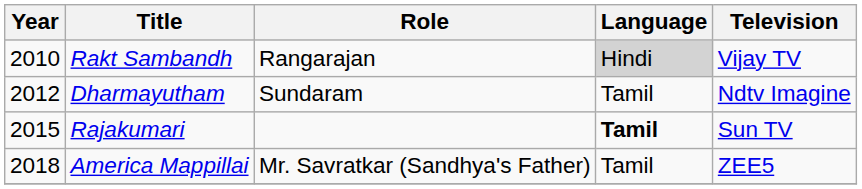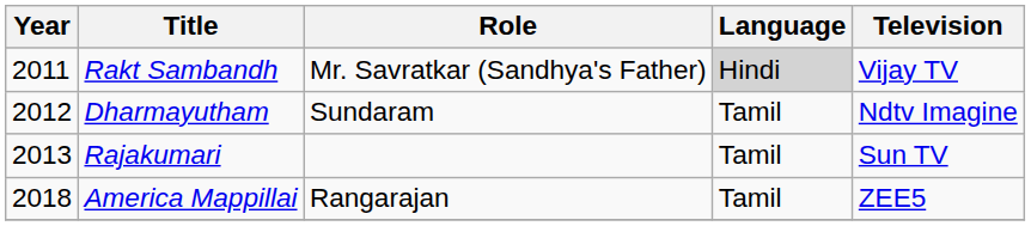Rakt Sambandh | Year: 2010 -> 2011
Rakt Sambandh | Role: Rangarajan -> Mr. Savratkar (Sandhya's Father)
Rajakumari | Year: 2015 -> 2013
Rajakumari | Language: bold -> normal
America Mappillai | Role: Mr. Savratkar (Sandhya's Father) -> Rangarajan
